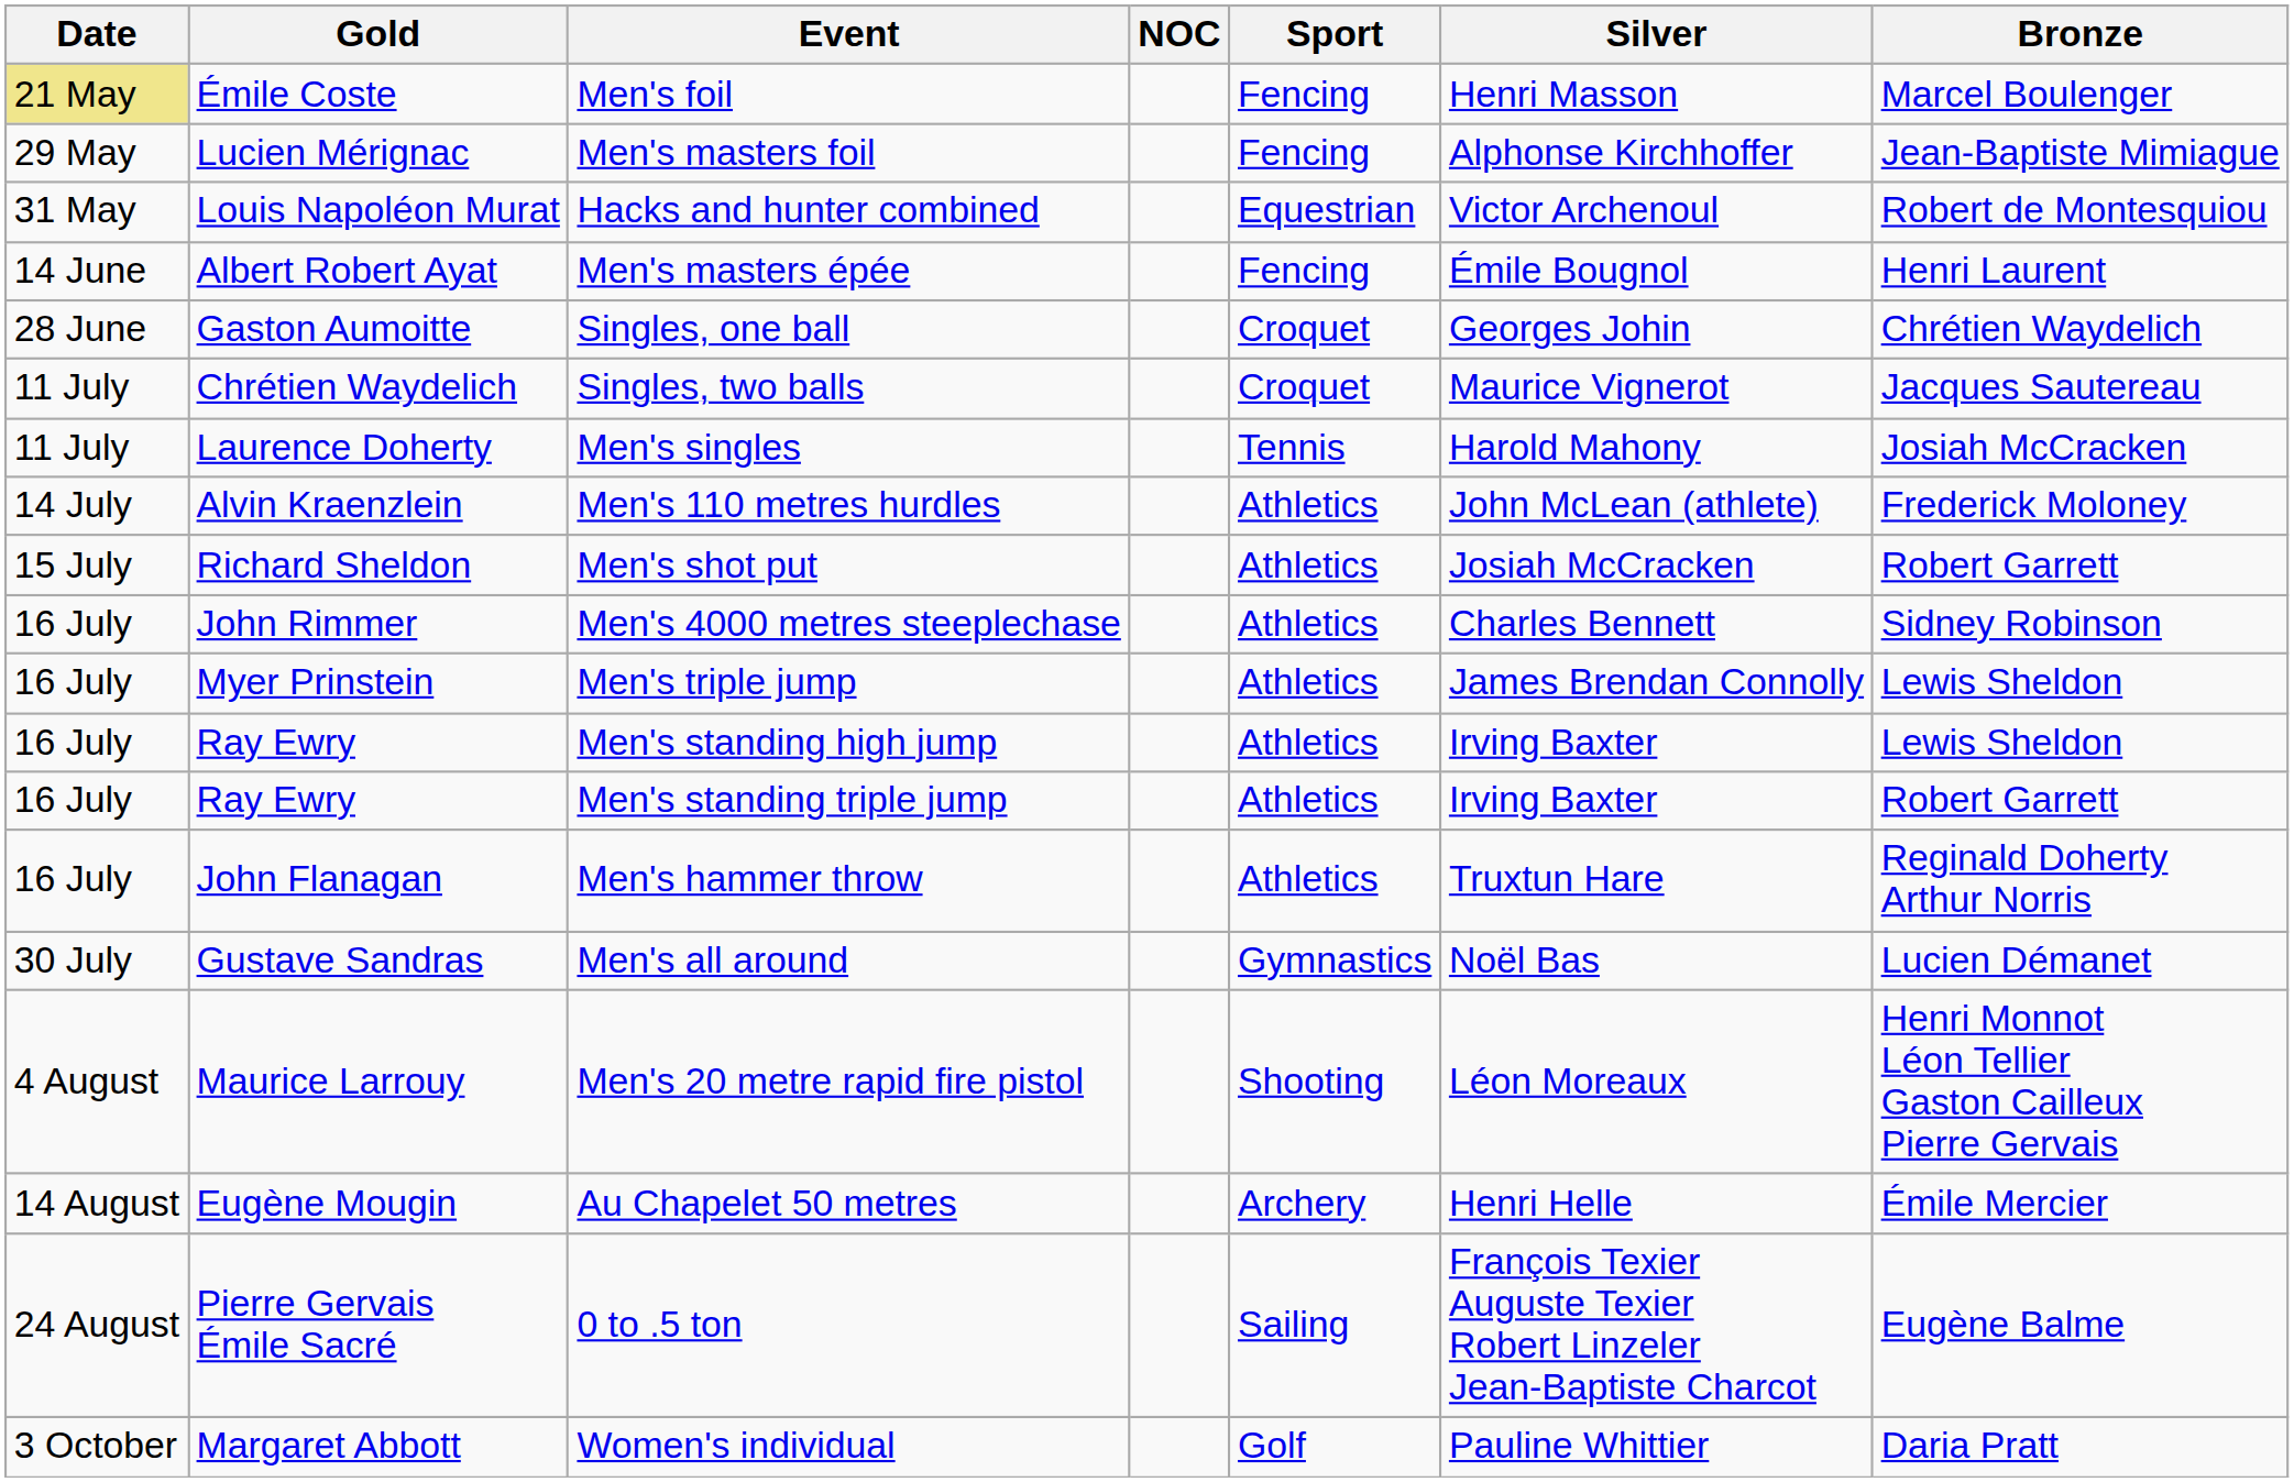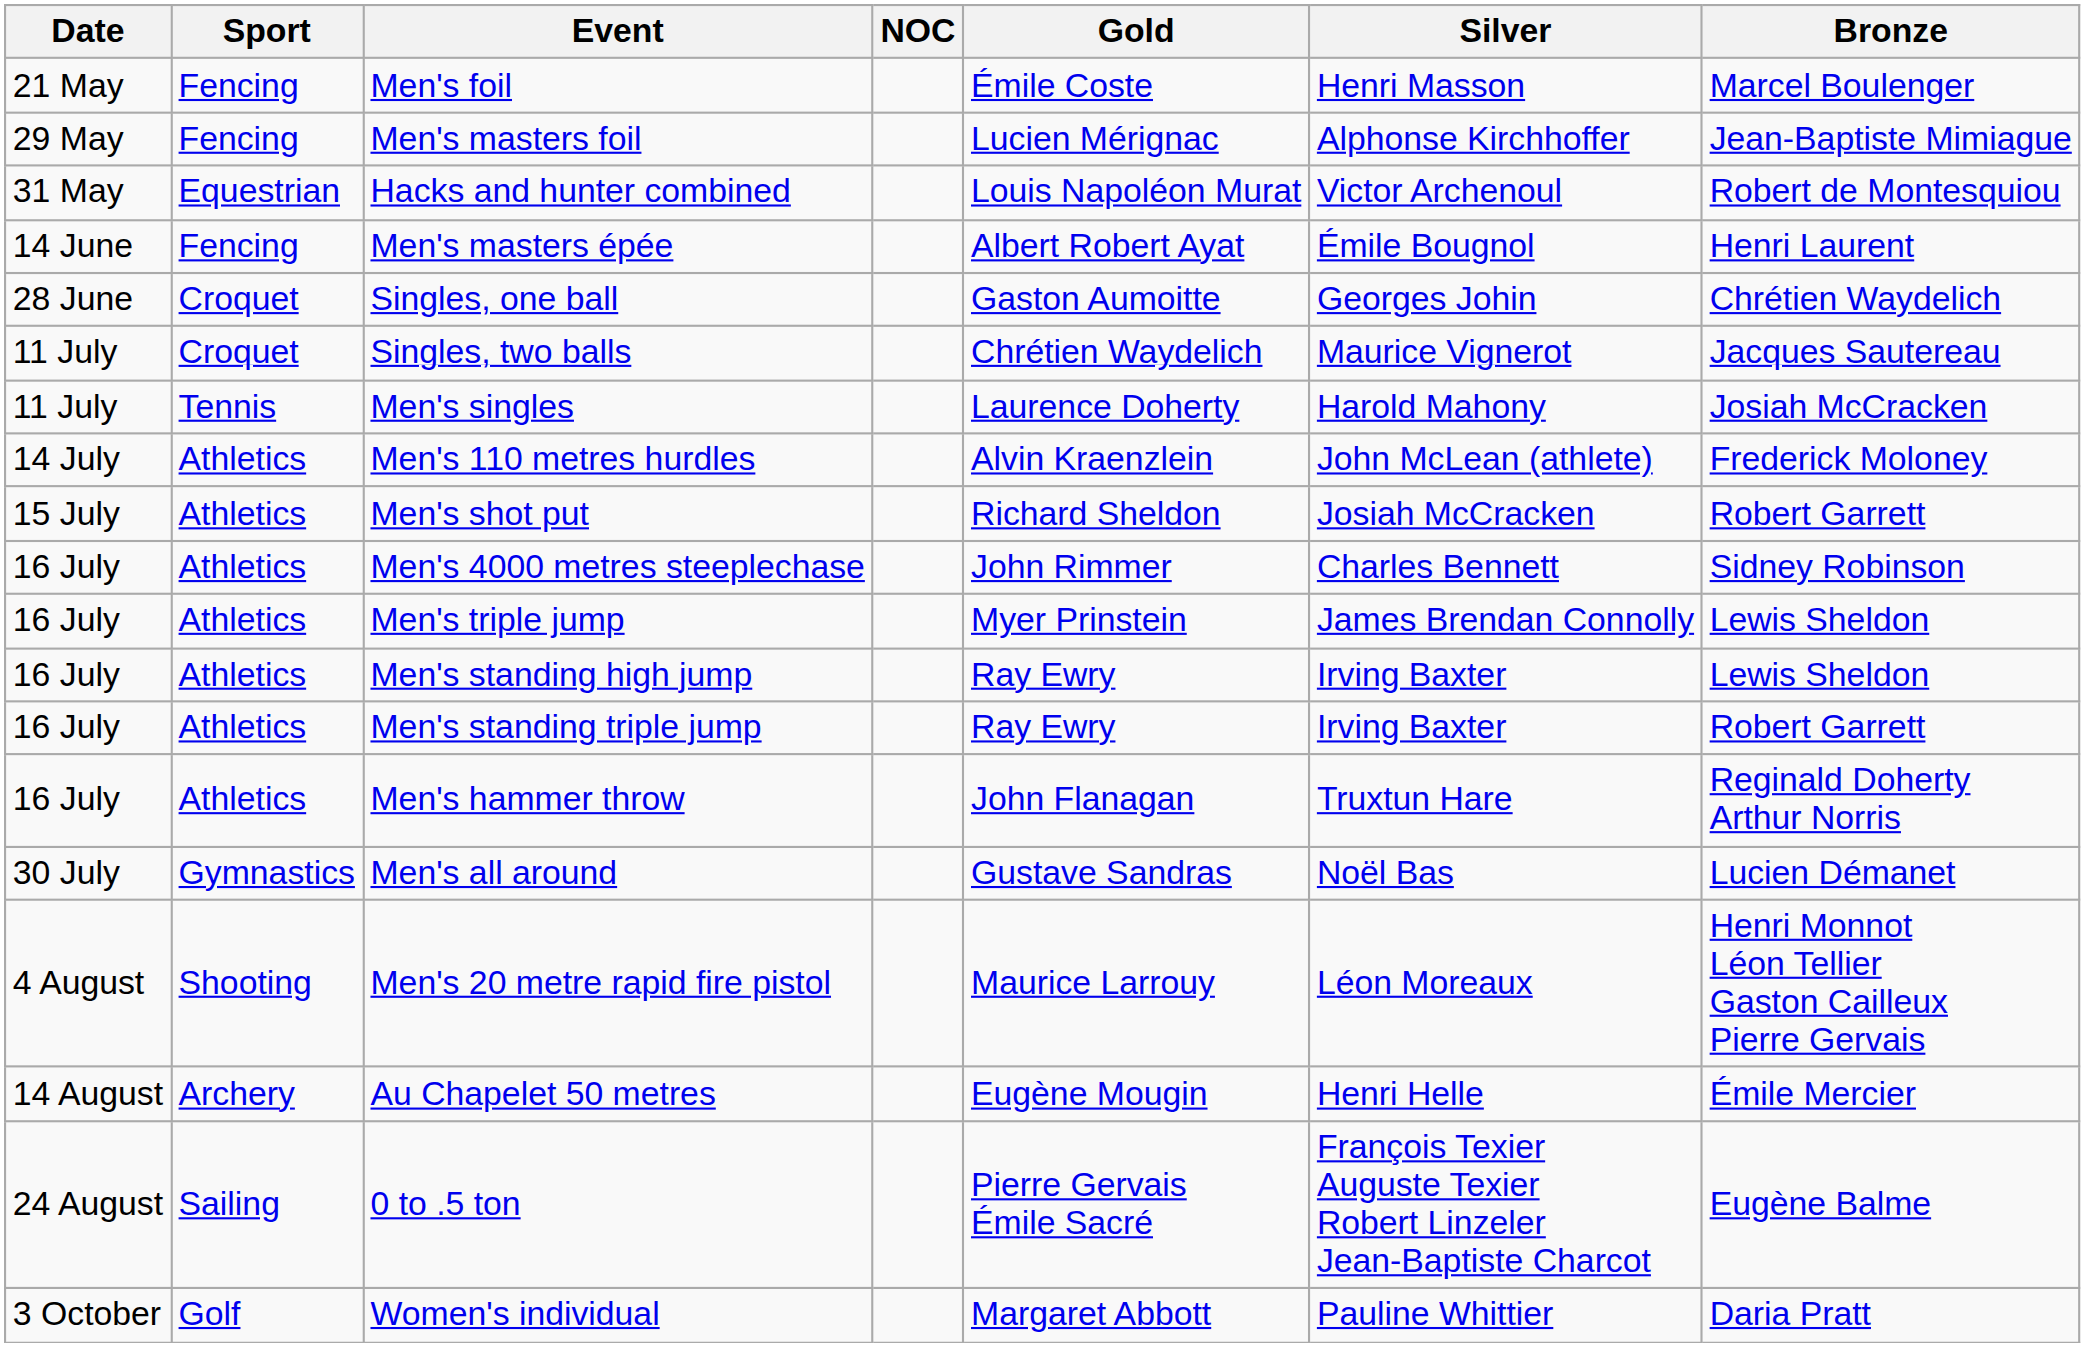columns swapped: Sport <-> Gold
Men's foil | Date: khaki background -> no background
